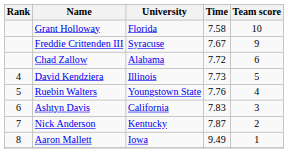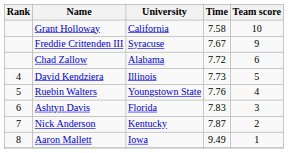Grant Holloway | University: Florida -> California
Ashtyn Davis | University: California -> Florida
